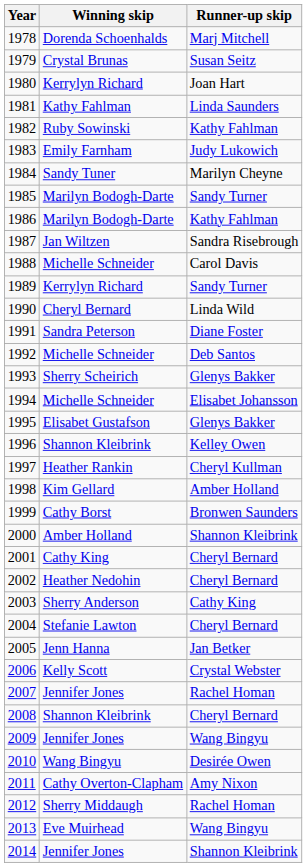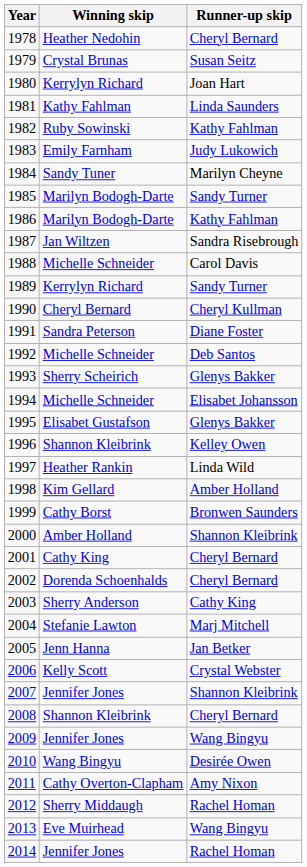1978 | Winning skip: Dorenda Schoenhalds -> Heather Nedohin
1978 | Runner-up skip: Marj Mitchell -> Cheryl Bernard
1990 | Runner-up skip: Linda Wild -> Cheryl Kullman
1997 | Runner-up skip: Cheryl Kullman -> Linda Wild
2002 | Winning skip: Heather Nedohin -> Dorenda Schoenhalds
2004 | Runner-up skip: Cheryl Bernard -> Marj Mitchell
2007 | Runner-up skip: Rachel Homan -> Shannon Kleibrink
2014 | Runner-up skip: Shannon Kleibrink -> Rachel Homan
